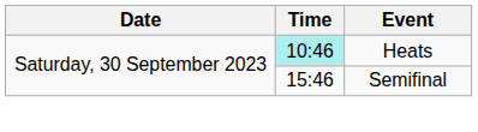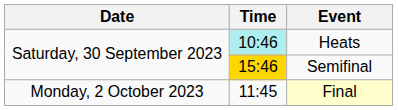Semifinal | Time: no background -> gold background
+ row: Monday, 2 October 2023 | 11:45 | Final
